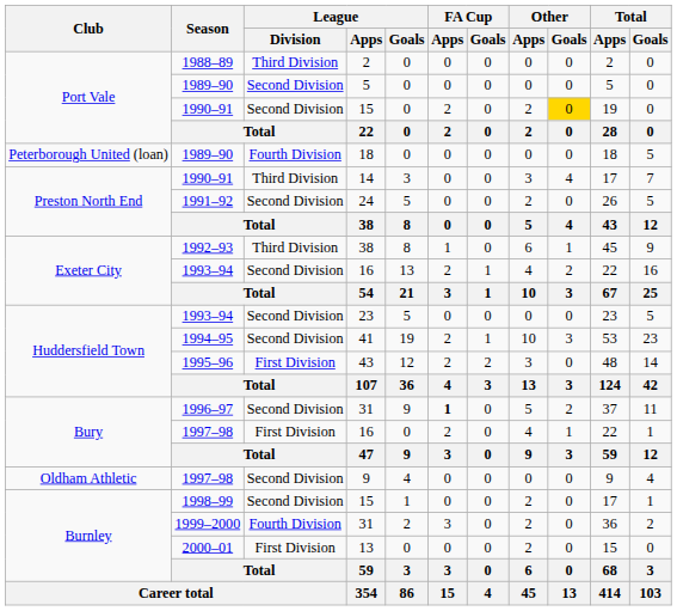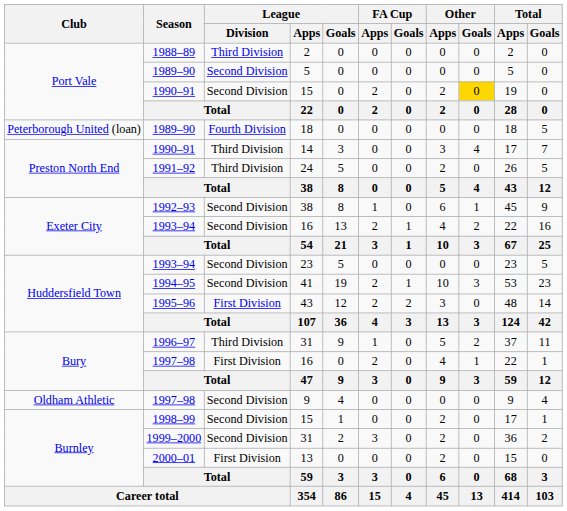24 | League / Division: Second Division -> Third Division
1992–93 / 38 | League / Division: Third Division -> Second Division
1996–97 / 31 | League / Division: Second Division -> Third Division
1996–97 / 31 | FA Cup / Apps: bold -> normal
1999–2000 / 31 | League / Division: Fourth Division -> Second Division
